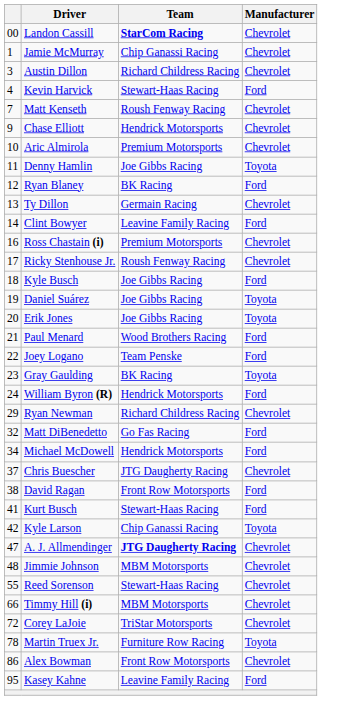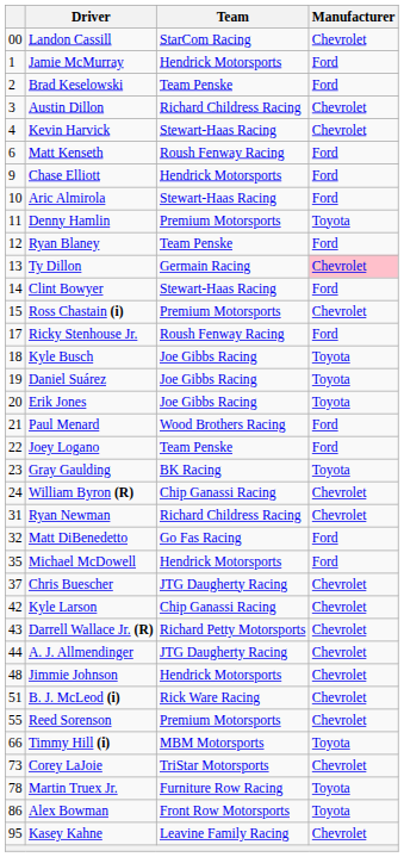Landon Cassill | Team: bold -> normal
Jamie McMurray | Team: Chip Ganassi Racing -> Hendrick Motorsports
Jamie McMurray | Manufacturer: Chevrolet -> Ford
+ row: 2 | Brad Keselowski | Team Penske | Ford
Kevin Harvick | Manufacturer: Ford -> Chevrolet
Matt Kenseth | column 1: 7 -> 6
Matt Kenseth | Manufacturer: Chevrolet -> Ford
Chase Elliott | Manufacturer: Chevrolet -> Ford
Aric Almirola | Team: Premium Motorsports -> Stewart-Haas Racing
Aric Almirola | Manufacturer: Chevrolet -> Ford
Denny Hamlin | Team: Joe Gibbs Racing -> Premium Motorsports
Ryan Blaney | Team: BK Racing -> Team Penske
Ty Dillon | Manufacturer: no background -> pink background
Clint Bowyer | Team: Leavine Family Racing -> Stewart-Haas Racing
Ross Chastain (i) | column 1: 16 -> 15
Ricky Stenhouse Jr. | Manufacturer: Chevrolet -> Ford
Kyle Busch | Manufacturer: Ford -> Toyota
William Byron (R) | Team: Hendrick Motorsports -> Chip Ganassi Racing
William Byron (R) | Manufacturer: Ford -> Chevrolet
Ryan Newman | column 1: 29 -> 31
Michael McDowell | column 1: 34 -> 35
- row: 38 | David Ragan | Front Row Motorsports | Ford
- row: 41 | Kurt Busch | Stewart-Haas Racing | Ford
Kyle Larson | Manufacturer: Toyota -> Chevrolet
+ row: 43 | Darrell Wallace Jr. (R) | Richard Petty Motorsports | Chevrolet
A. J. Allmendinger | column 1: 47 -> 44
A. J. Allmendinger | Team: bold -> normal
Jimmie Johnson | Team: MBM Motorsports -> Hendrick Motorsports
+ row: 51 | B. J. McLeod (i) | Rick Ware Racing | Chevrolet
Reed Sorenson | Team: Stewart-Haas Racing -> Premium Motorsports
Timmy Hill (i) | Manufacturer: Chevrolet -> Toyota
Corey LaJoie | column 1: 72 -> 73
Alex Bowman | Manufacturer: Chevrolet -> Toyota
Kasey Kahne | Manufacturer: Ford -> Chevrolet
